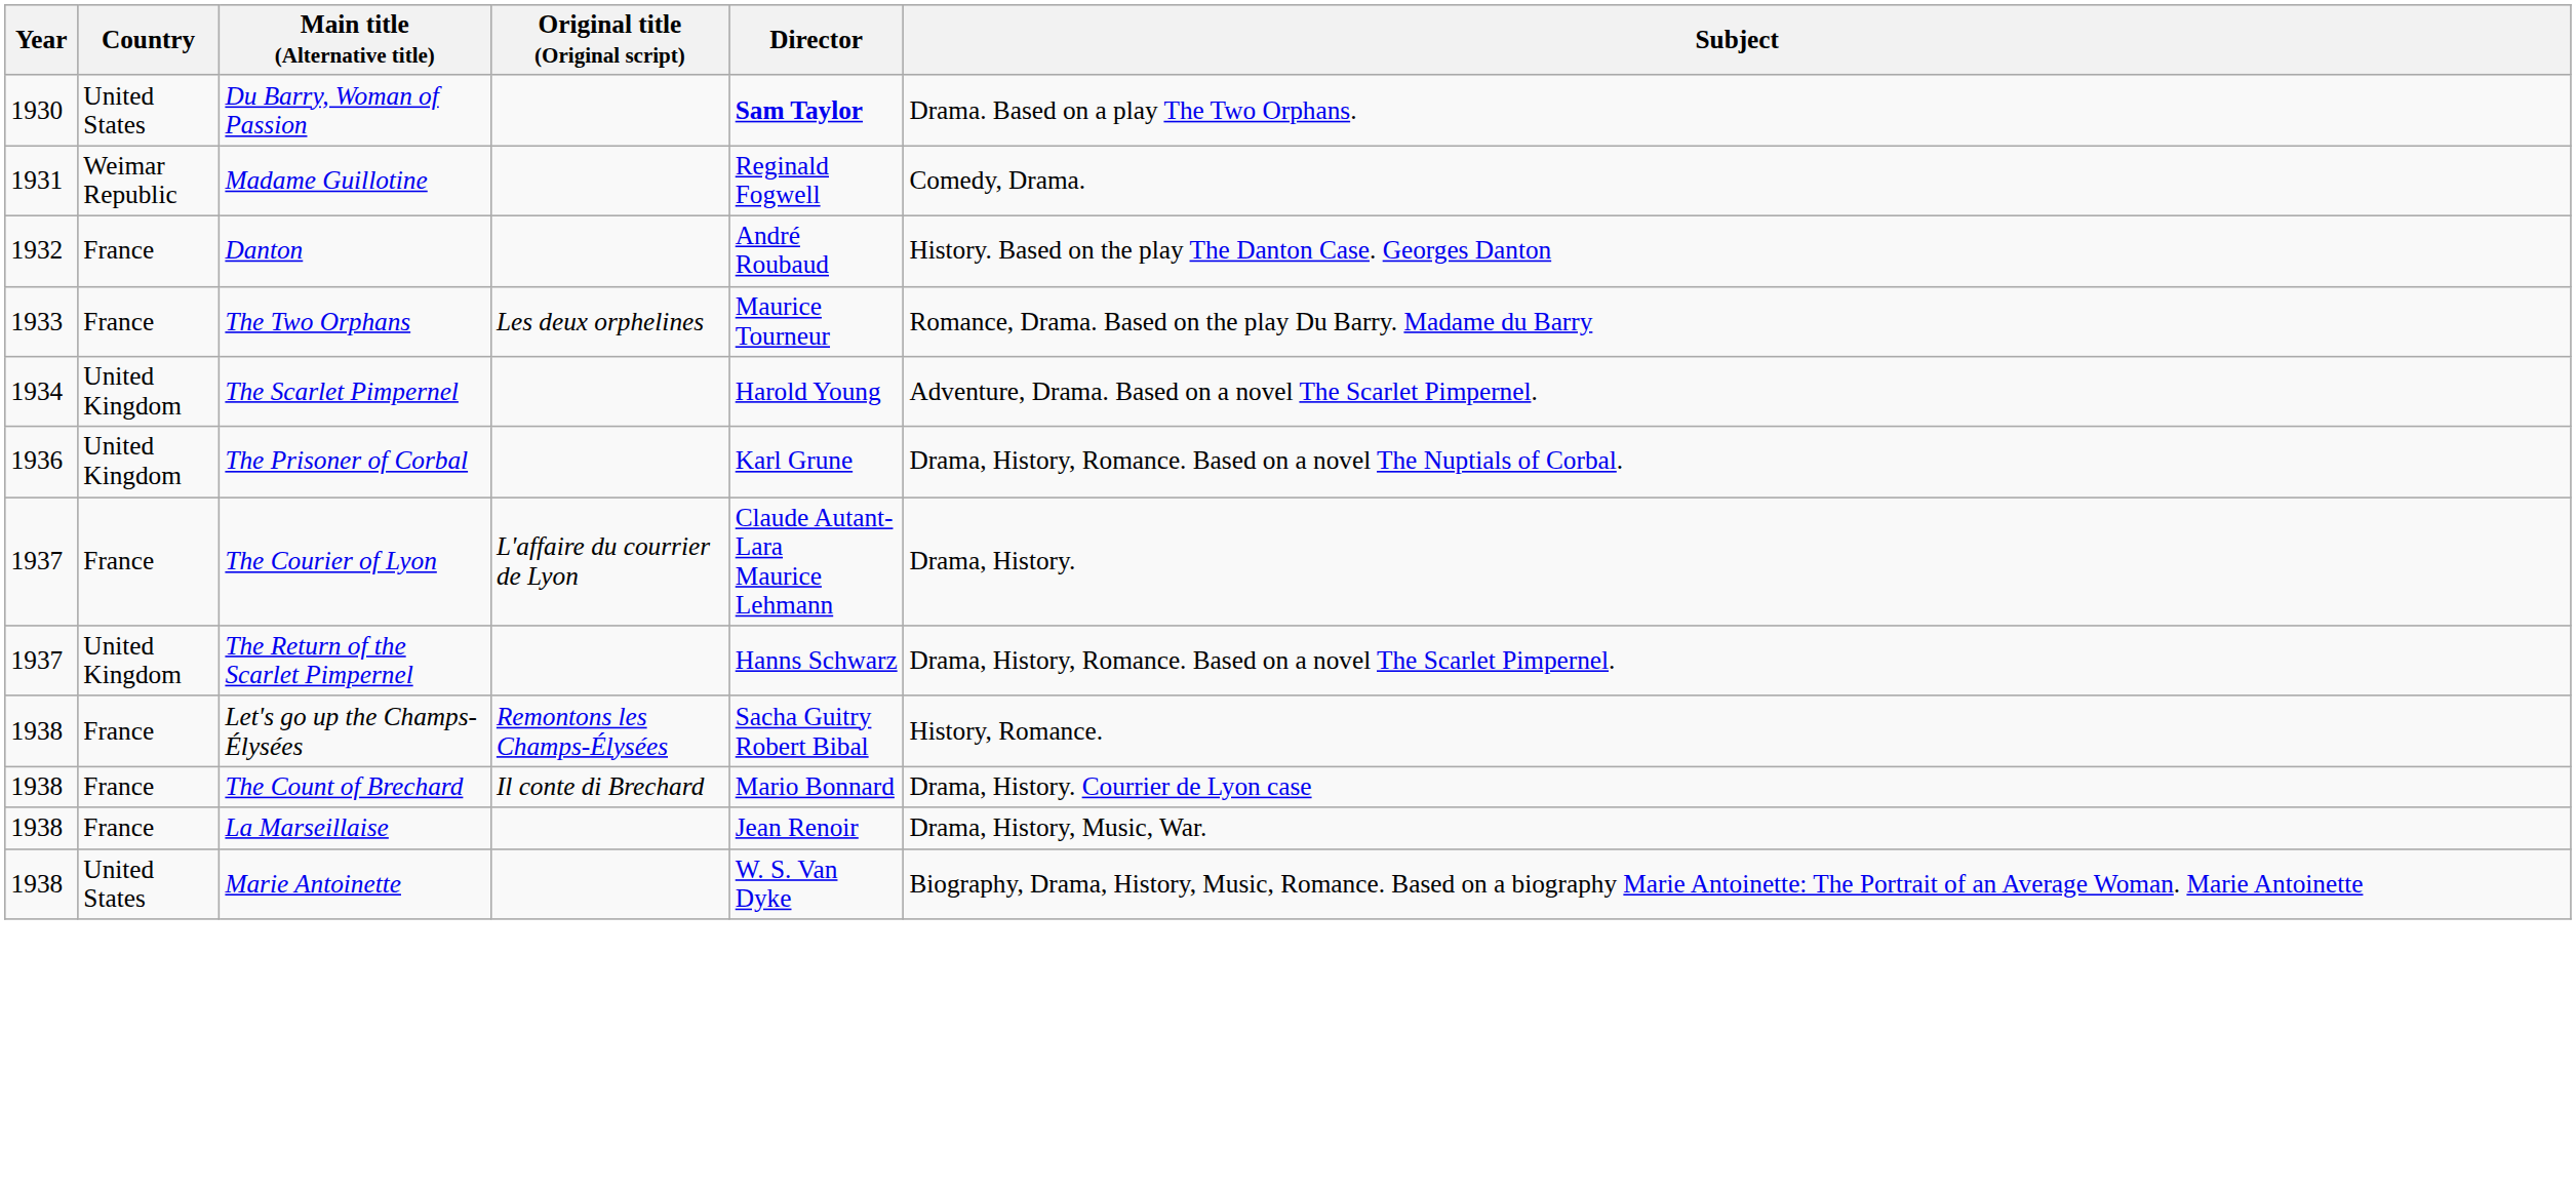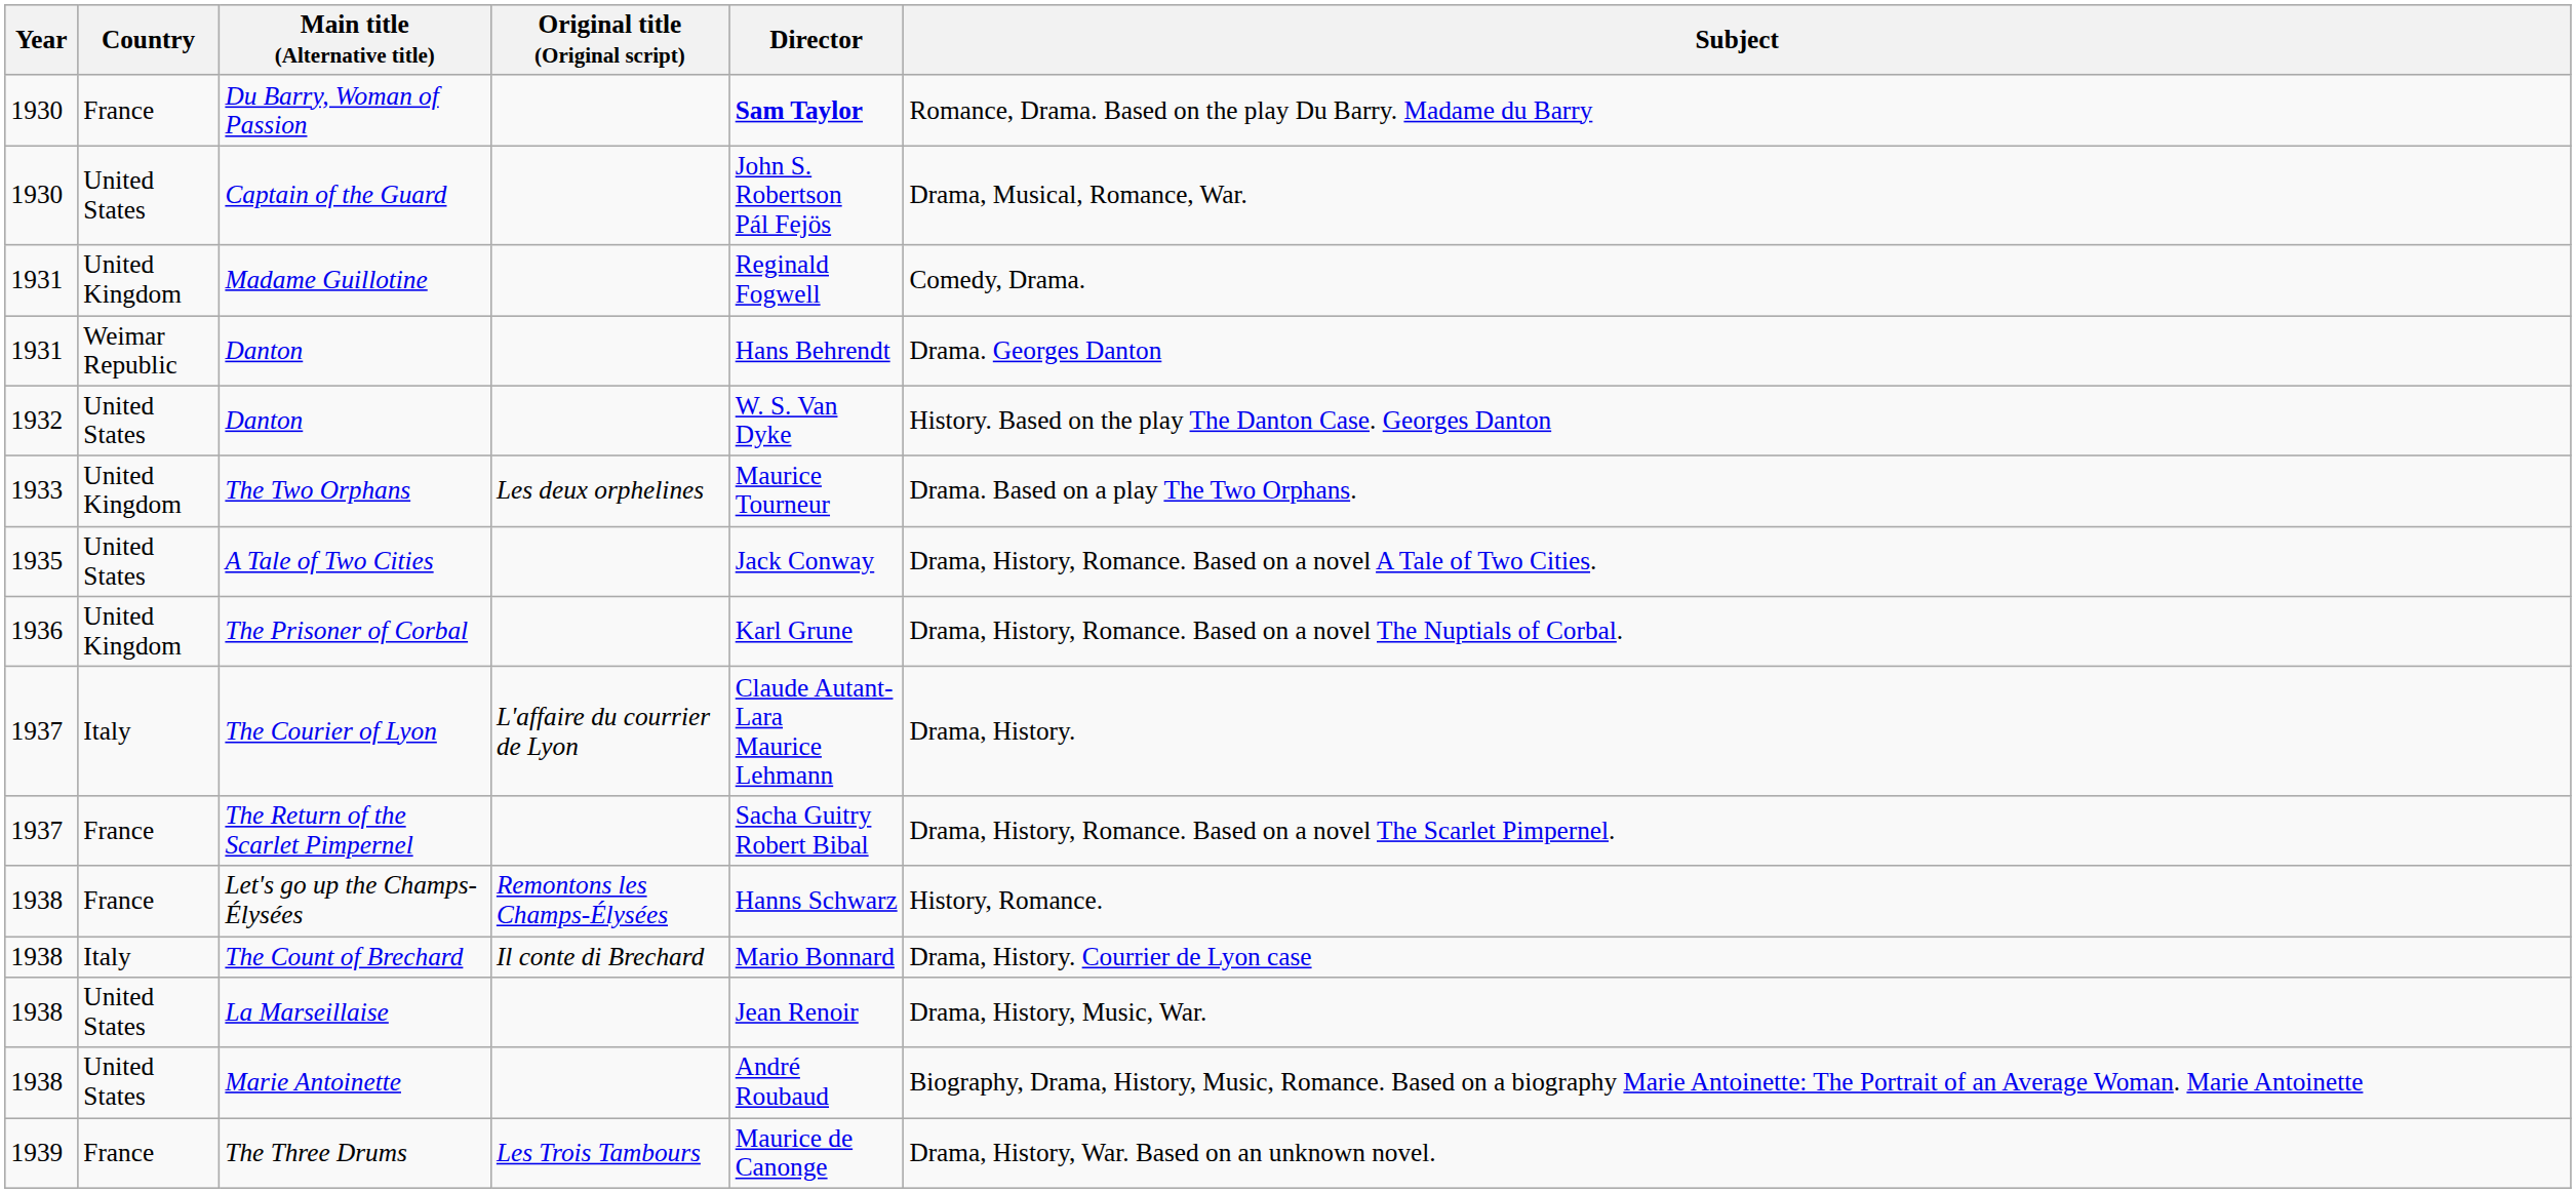Du Barry, Woman of Passion | Country: United States -> France
Du Barry, Woman of Passion | Subject: Drama. Based on a play The Two Orphans. -> Romance, Drama. Based on the play Du Barry. Madame du Barry
+ row: 1930 | United States | Captain of the Guard | John S. Robertson Pál Fejös | Drama, Musical, Romance, War.
Madame Guillotine | Country: Weimar Republic -> United Kingdom
+ row: 1931 | Weimar Republic | Danton | Hans Behrendt | Drama. Georges Danton
1932 / Danton | Country: France -> United States
1932 / Danton | Director: André Roubaud -> W. S. Van Dyke
The Two Orphans | Country: France -> United Kingdom
The Two Orphans | Subject: Romance, Drama. Based on the play Du Barry. Madame du Barry -> Drama. Based on a play The Two Orphans.
- row: 1934 | United Kingdom | The Scarlet Pimpernel | Harold Young | Adventure, Drama. Based on a novel The Scarlet Pimpernel.
+ row: 1935 | United States | A Tale of Two Cities | Jack Conway | Drama, History, Romance. Based on a novel A Tale of Two Cities.
The Courier of Lyon | Country: France -> Italy
The Return of the Scarlet Pimpernel | Country: United Kingdom -> France
The Return of the Scarlet Pimpernel | Director: Hanns Schwarz -> Sacha Guitry Robert Bibal
Let's go up the Champs-Élysées | Director: Sacha Guitry Robert Bibal -> Hanns Schwarz
The Count of Brechard | Country: France -> Italy
La Marseillaise | Country: France -> United States
Marie Antoinette | Director: W. S. Van Dyke -> André Roubaud
+ row: 1939 | France | The Three Drums | Les Trois Tambours | Maurice de Canonge | Drama, History, War. Based on an unknown novel.
